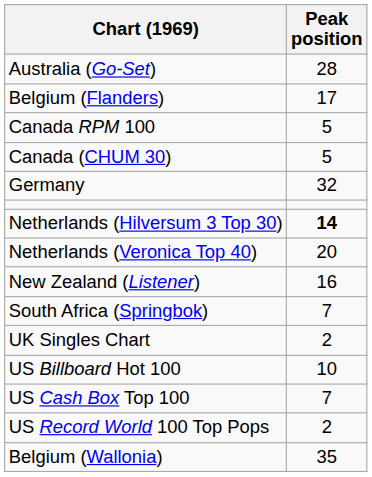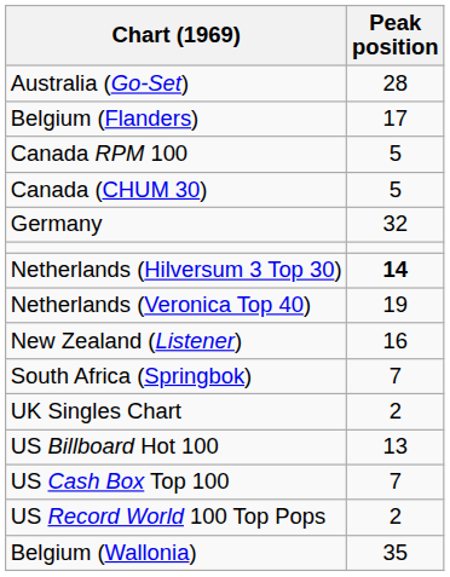Netherlands (Veronica Top 40) | Peak position: 20 -> 19
US Billboard Hot 100 | Peak position: 10 -> 13
